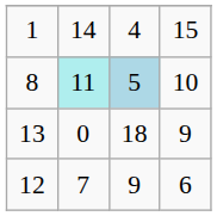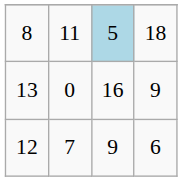- row: 1 | 14 | 4 | 15
8 | column 2: paleturquoise background -> no background
8 | column 4: 10 -> 18
13 | column 3: 18 -> 16
